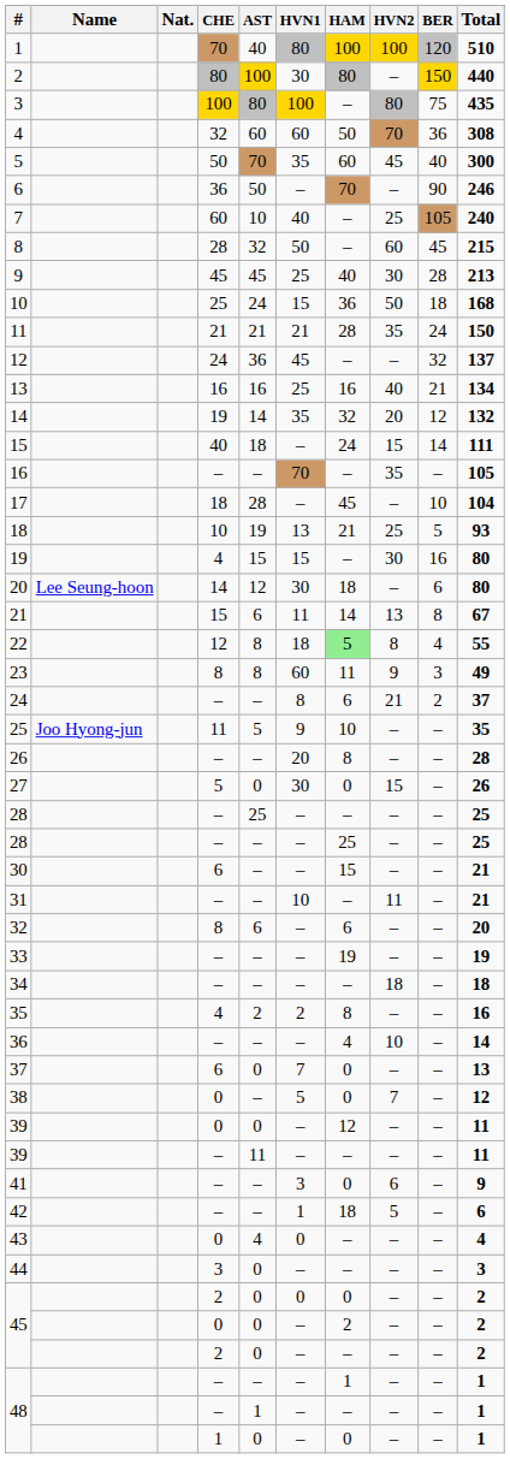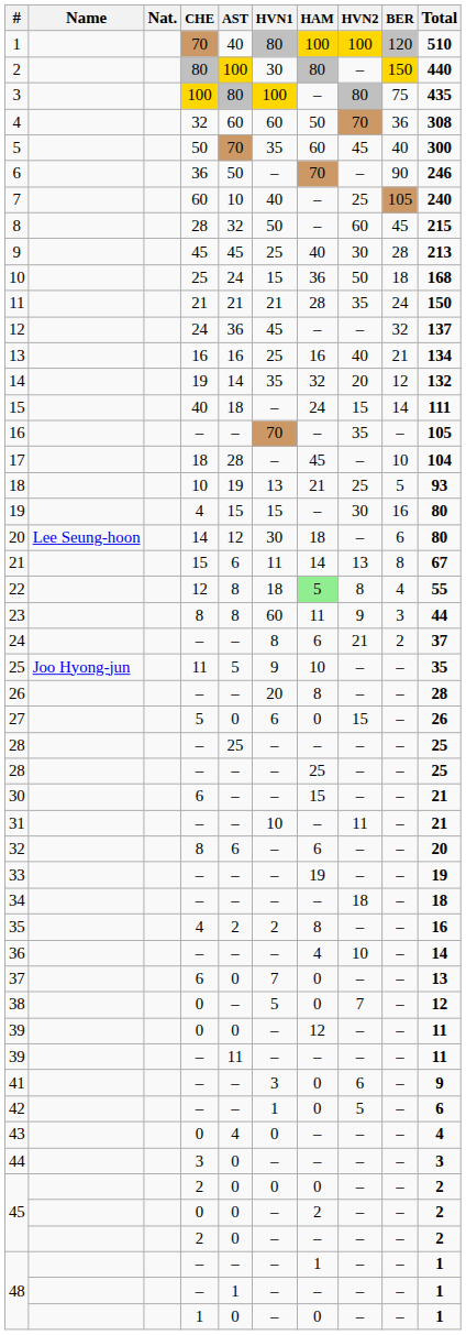23 | Total: 49 -> 44
27 | HVN1: 30 -> 6
42 | HAM: 18 -> 0
